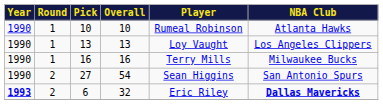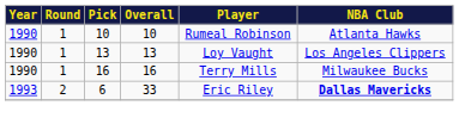- row: 1990 | 2 | 27 | 54 | Sean Higgins | San Antonio Spurs
6 | Year: bold -> normal
6 | Overall: 32 -> 33
